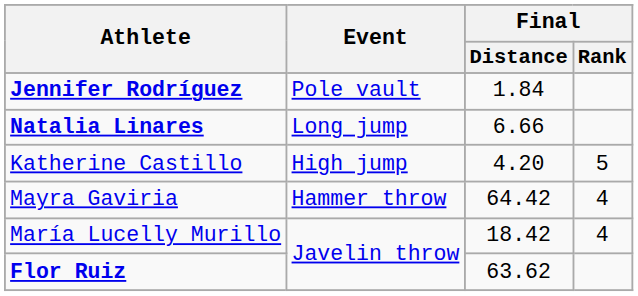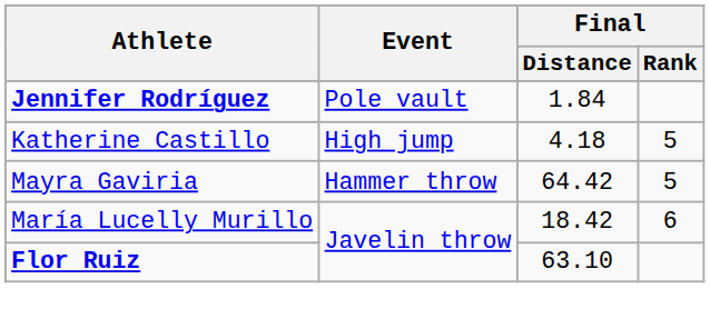- row: Natalia Linares | Long jump | 6.66
Katherine Castillo | Final / Distance: 4.20 -> 4.18
Mayra Gaviria | Final / Rank: 4 -> 5
María Lucelly Murillo | Final / Rank: 4 -> 6
Flor Ruiz | Final / Distance: 63.62 -> 63.10
